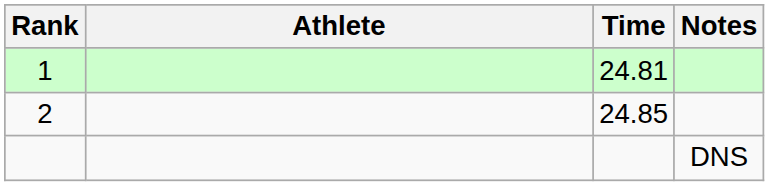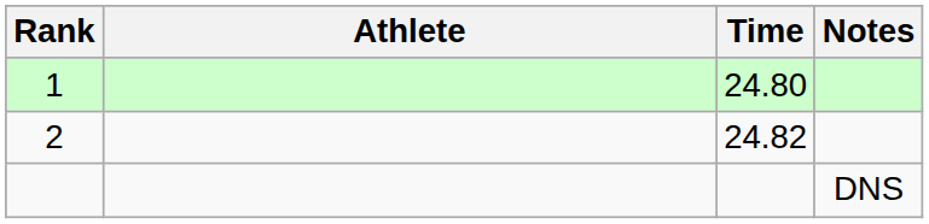1 | Time: 24.81 -> 24.80
2 | Time: 24.85 -> 24.82
